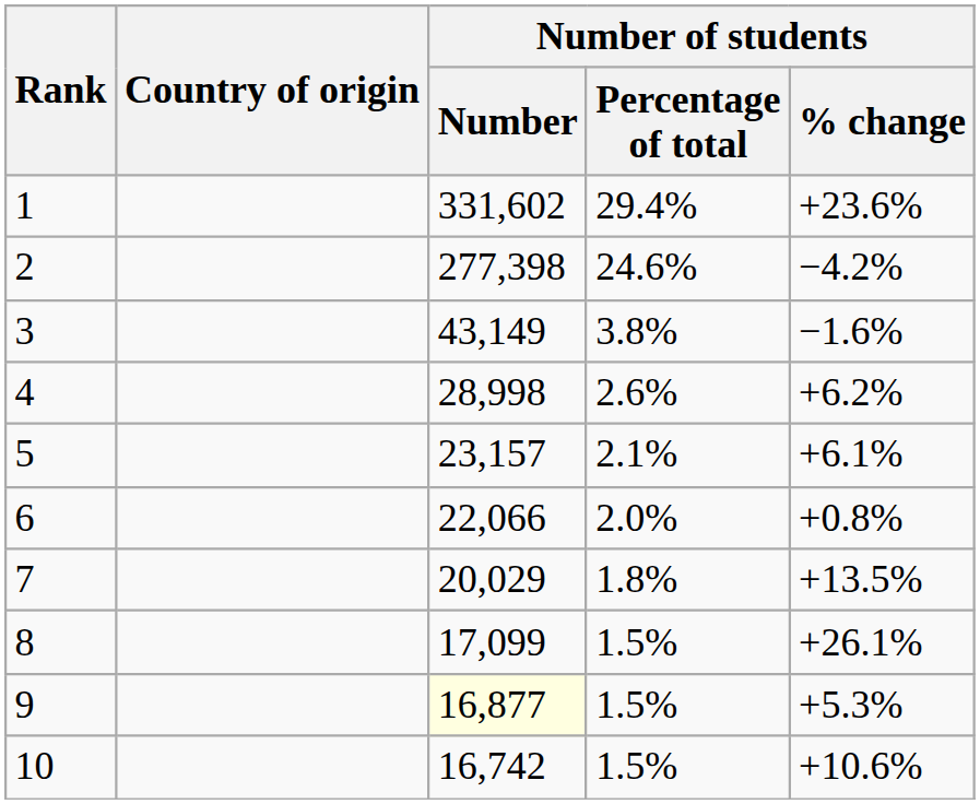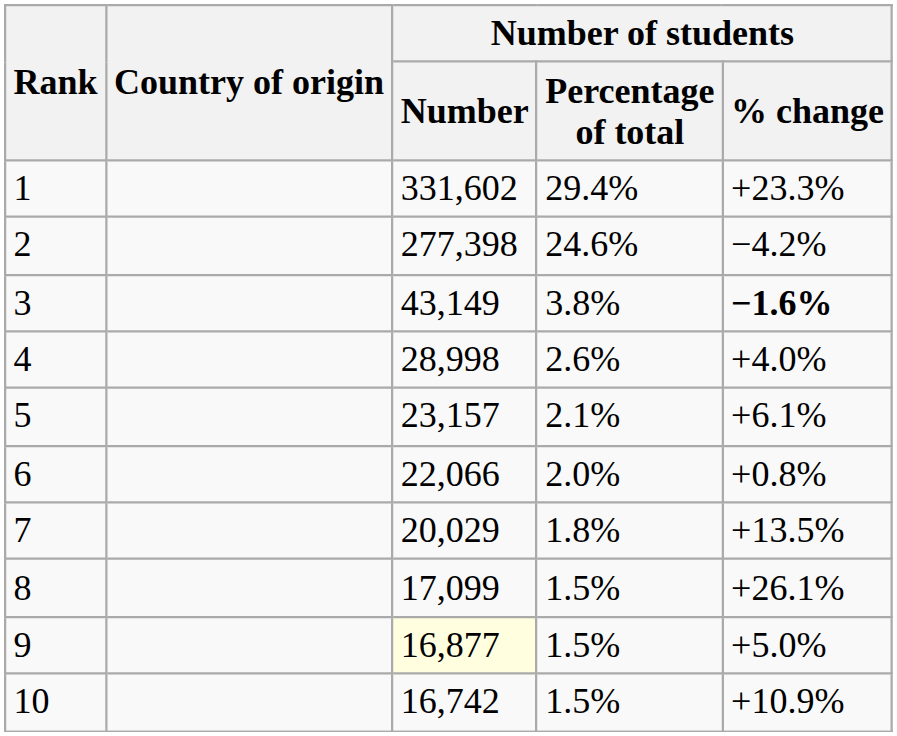1 | Number of students / % change: +23.6% -> +23.3%
3 | Number of students / % change: normal -> bold
4 | Number of students / % change: +6.2% -> +4.0%
9 | Number of students / % change: +5.3% -> +5.0%
10 | Number of students / % change: +10.6% -> +10.9%
